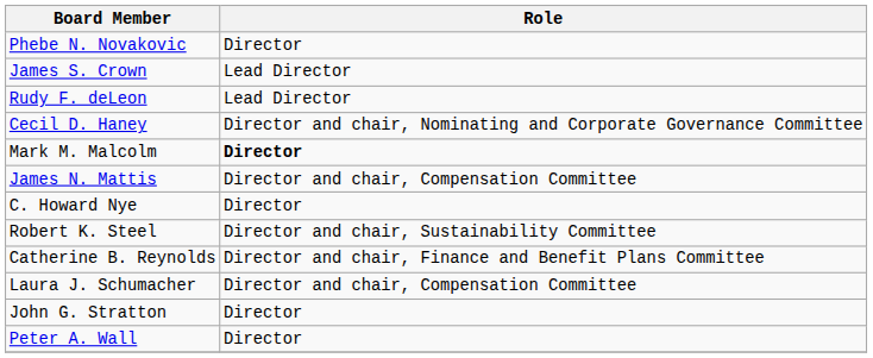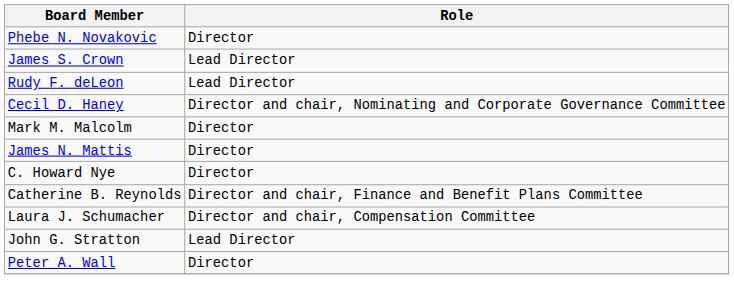Mark M. Malcolm | Role: bold -> normal
James N. Mattis | Role: Director and chair, Compensation Committee -> Director
- row: Robert K. Steel | Director and chair, Sustainability Committee
John G. Stratton | Role: Director -> Lead Director
